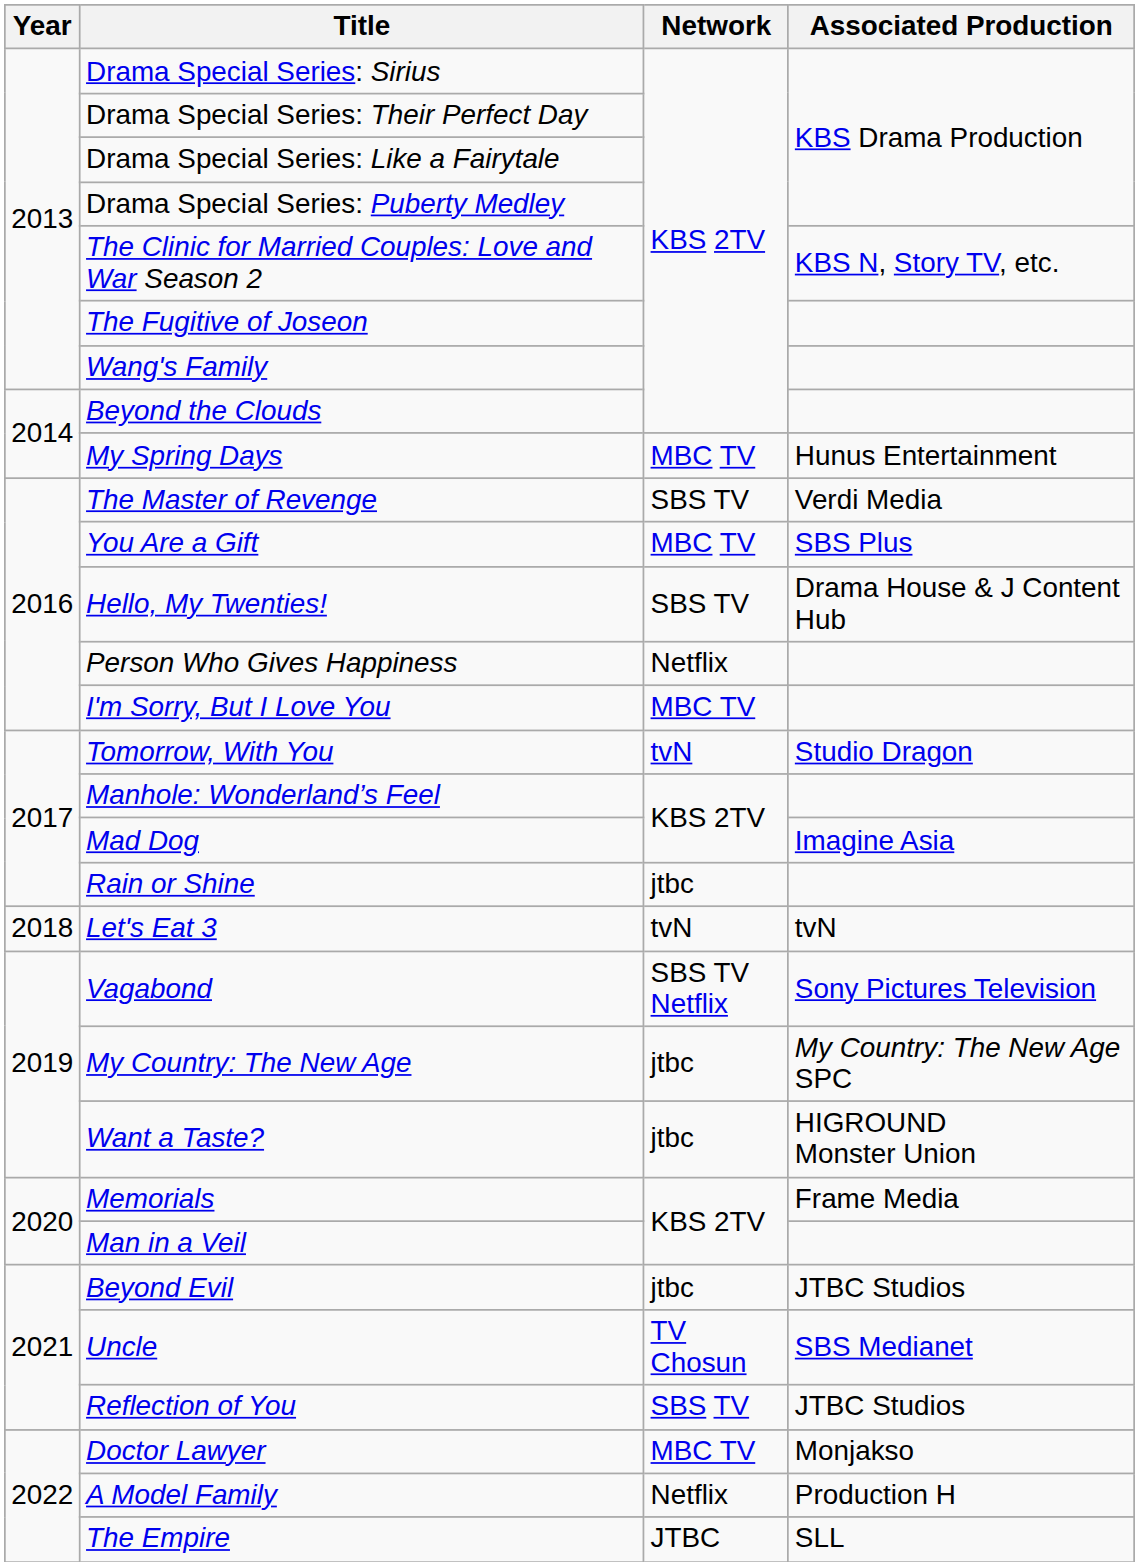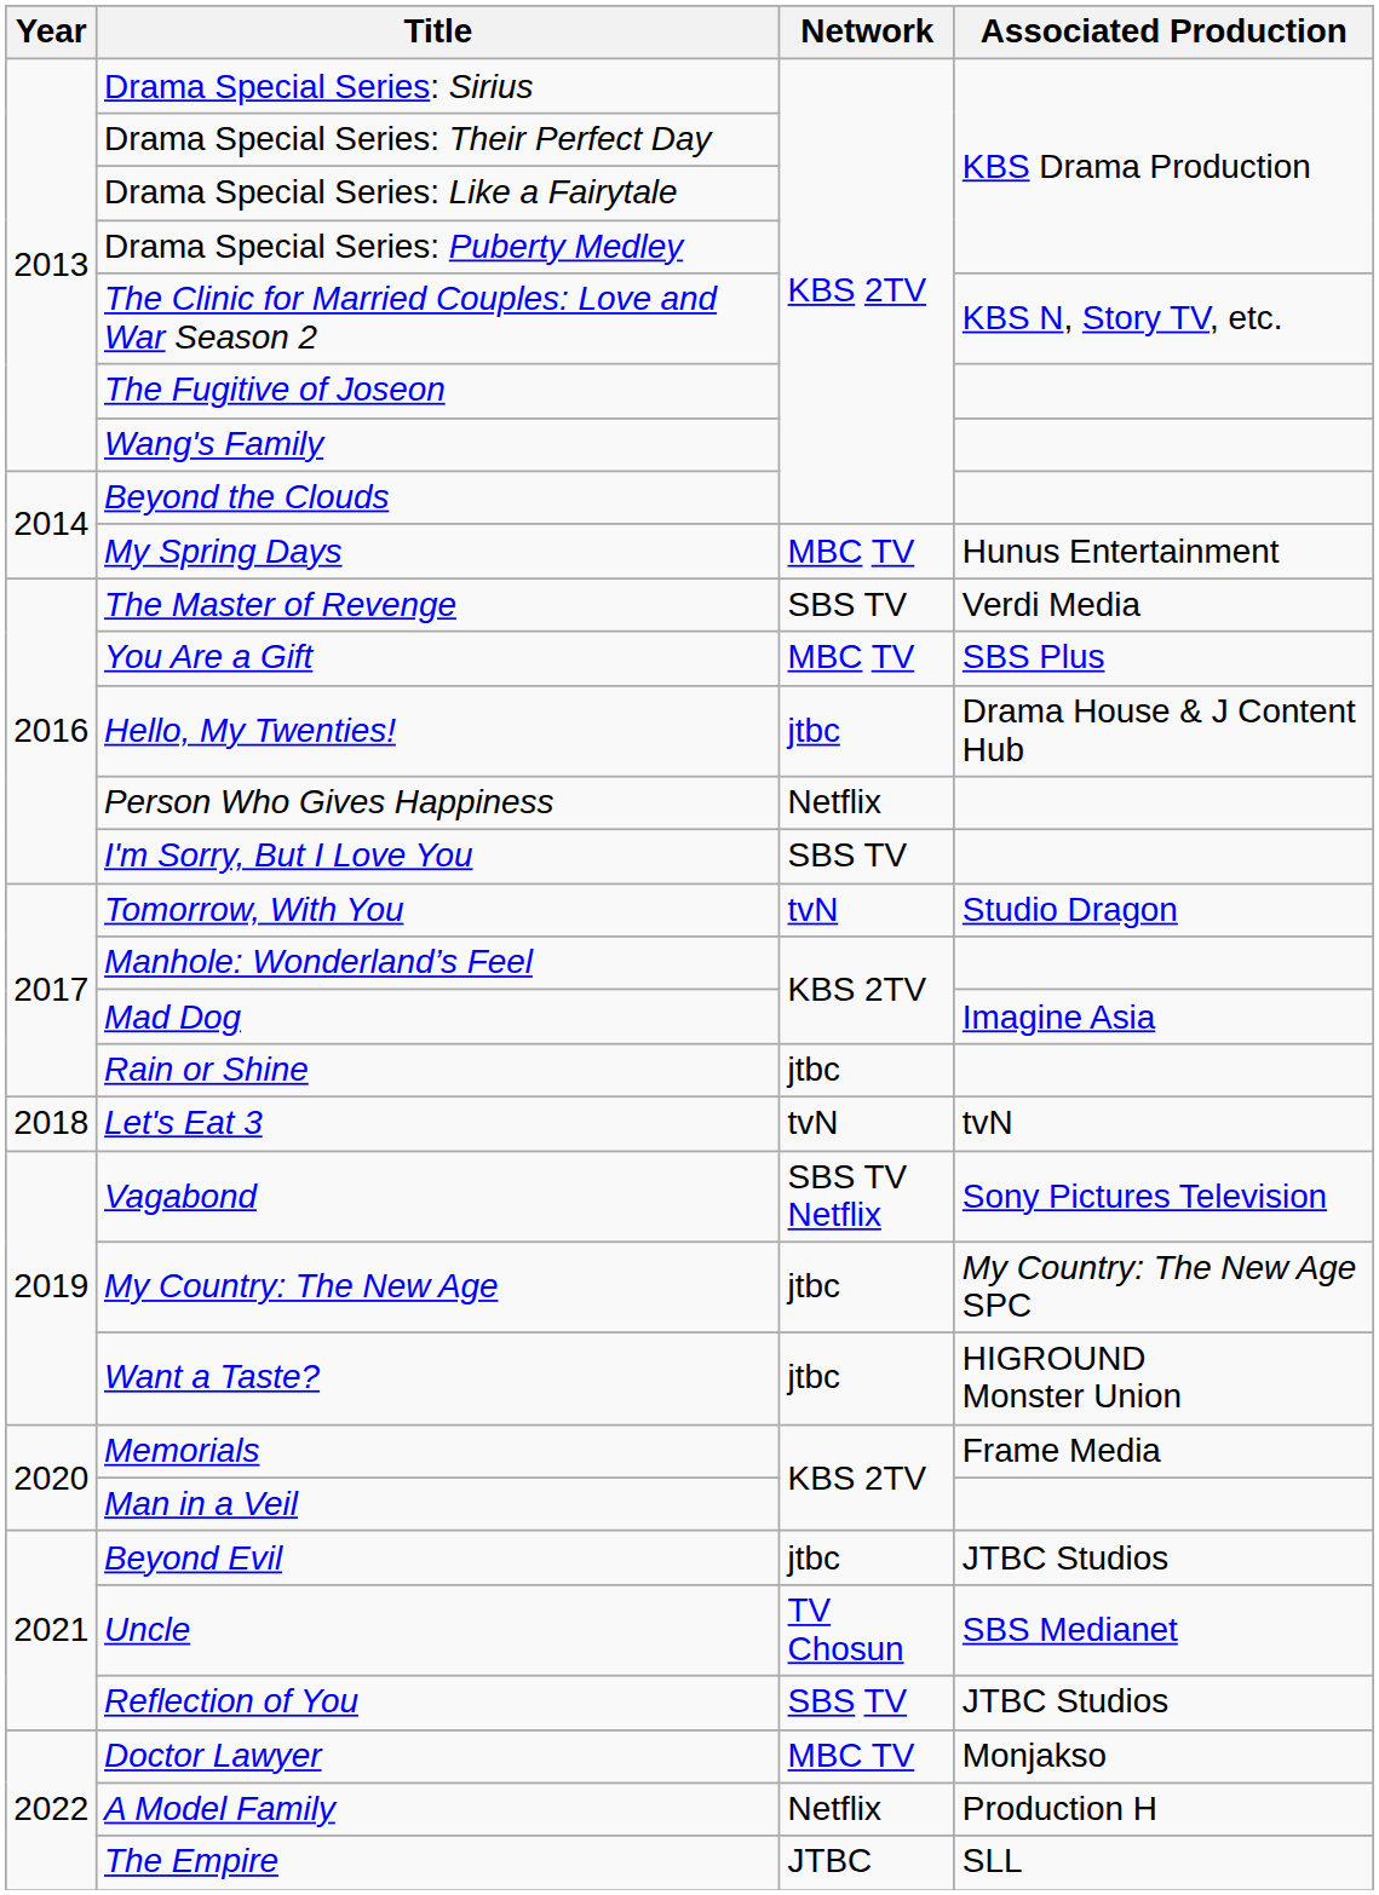Hello, My Twenties! | Network: SBS TV -> jtbc
I'm Sorry, But I Love You | Network: MBC TV -> SBS TV
